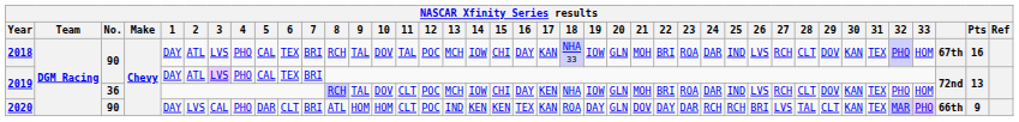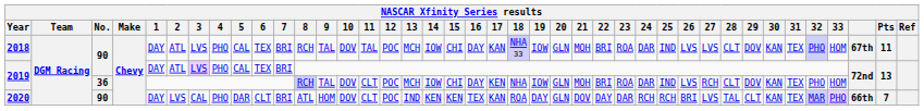2018 | 27: RCH -> LVS
2018 | Pts: 16 -> 11
2020 | 10: HOM -> DOV
2020 | Pts: 9 -> 7
